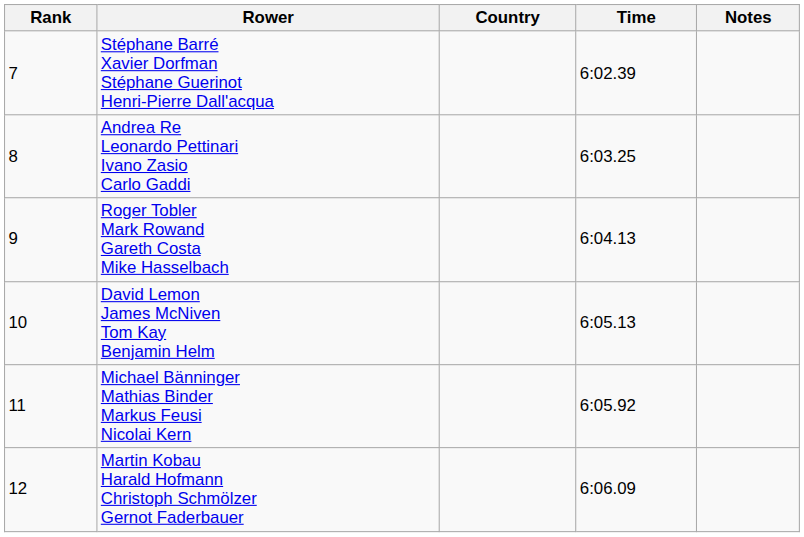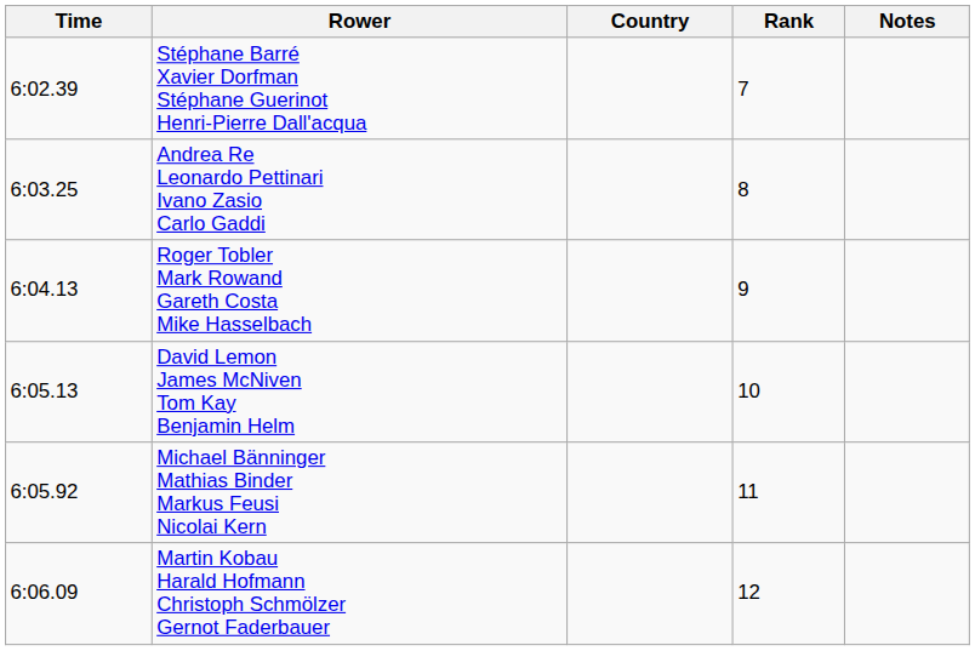columns swapped: Rank <-> Time
